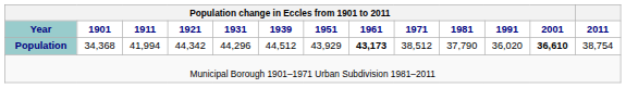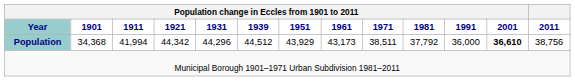Population | Population change in Eccles from 1901 to 2011 / 1961: bold -> normal
Population | Population change in Eccles from 1901 to 2011 / 1971: 38,512 -> 38,511
Population | Population change in Eccles from 1901 to 2011 / 1981: 37,790 -> 37,792
Population | Population change in Eccles from 1901 to 2011 / 1991: 36,020 -> 36,000
Population | 2011: 38,754 -> 38,756
